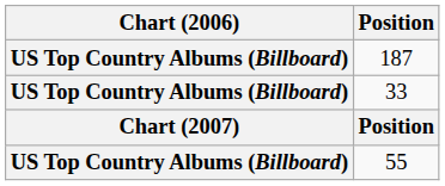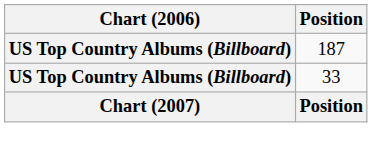- row: US Top Country Albums (Billboard) | 55
